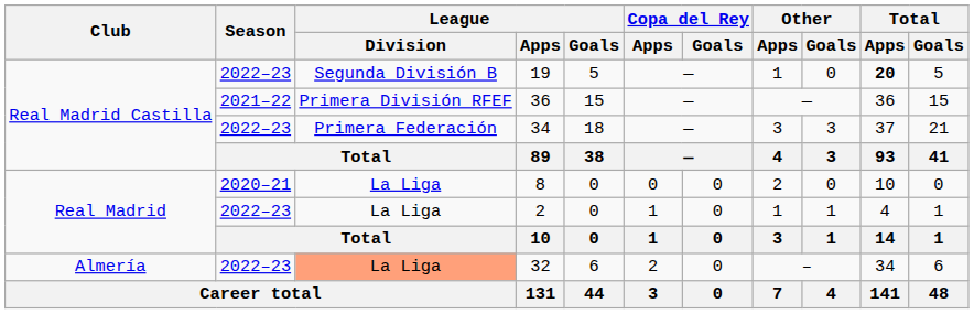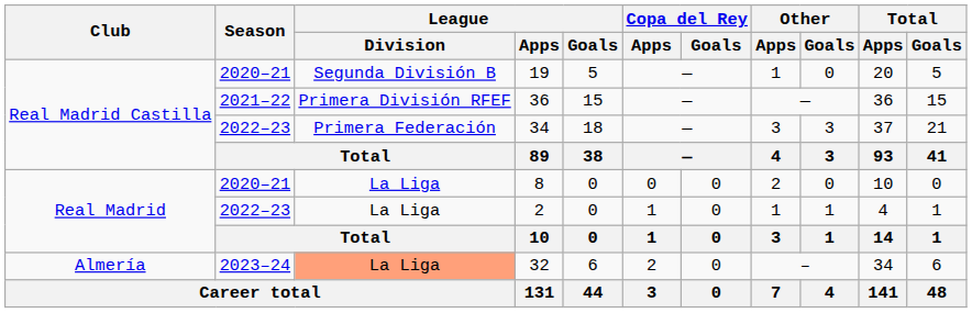19 | Season: 2022–23 -> 2020–21
19 | Total / Apps: bold -> normal
32 | Season: 2022–23 -> 2023–24
